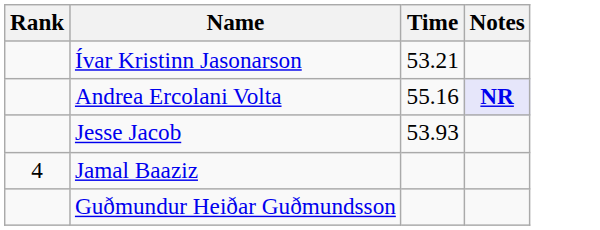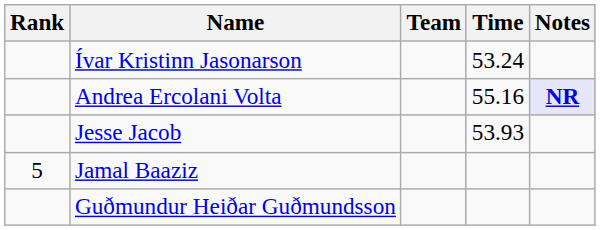+ column: Team
Ívar Kristinn Jasonarson | Time: 53.21 -> 53.24
Jamal Baaziz | Rank: 4 -> 5
